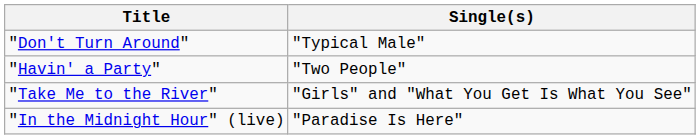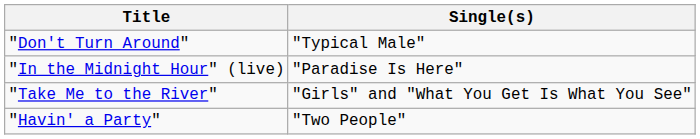rows swapped: "Havin' a Party" <-> "In the Midnight Hour" (live)
